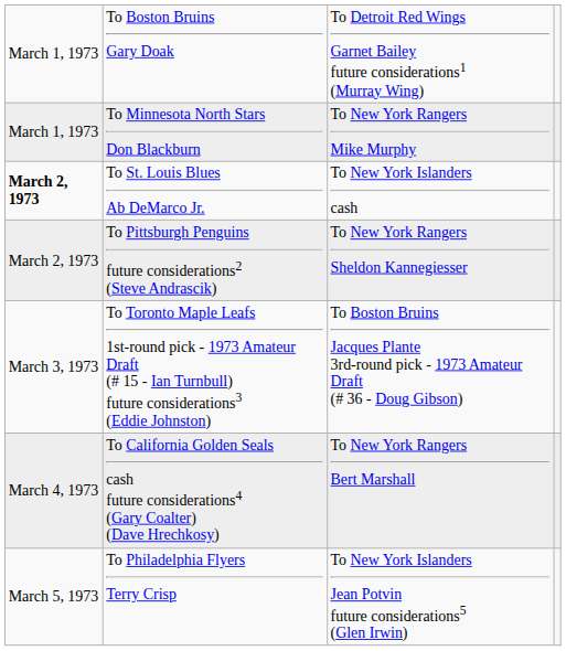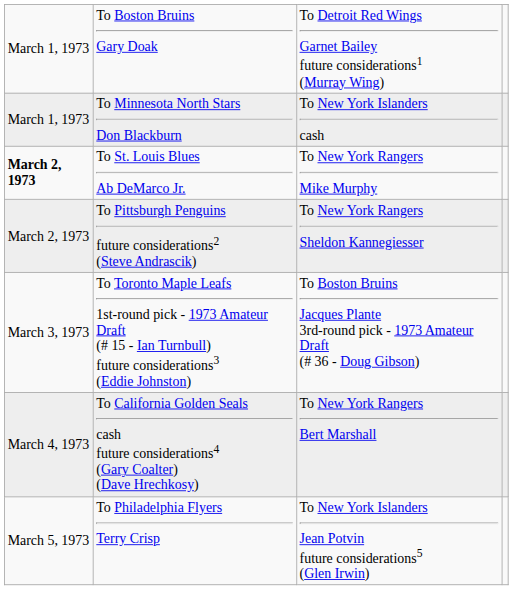To Minnesota North Stars Don Blackburn | column 3: To New York Rangers Mike Murphy -> To New York Islanders cash
To St. Louis Blues Ab DeMarco Jr. | column 3: To New York Islanders cash -> To New York Rangers Mike Murphy
